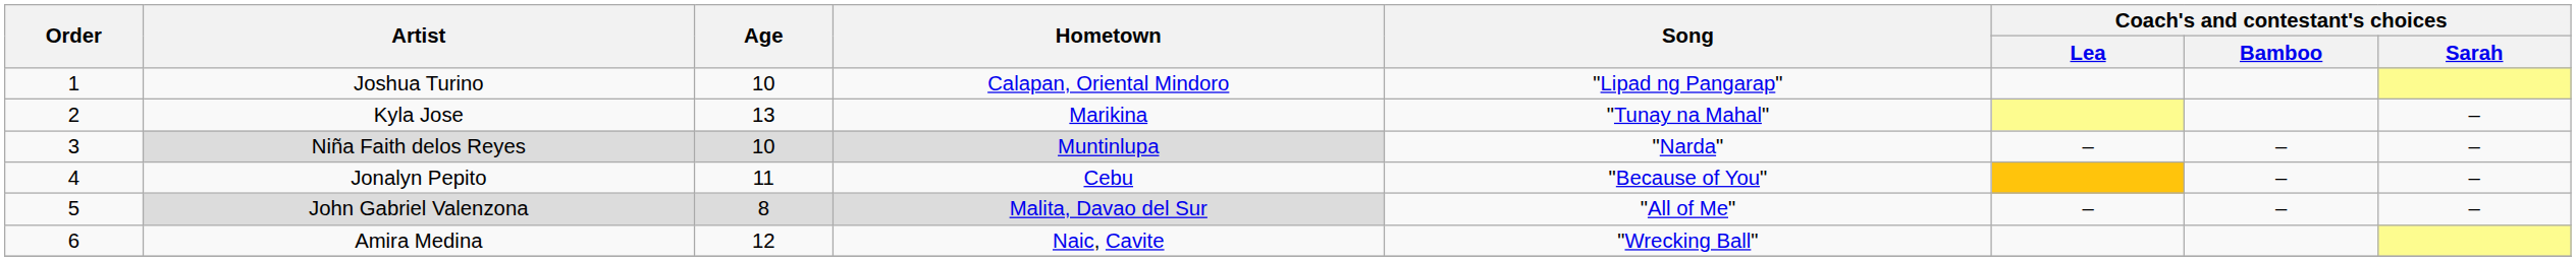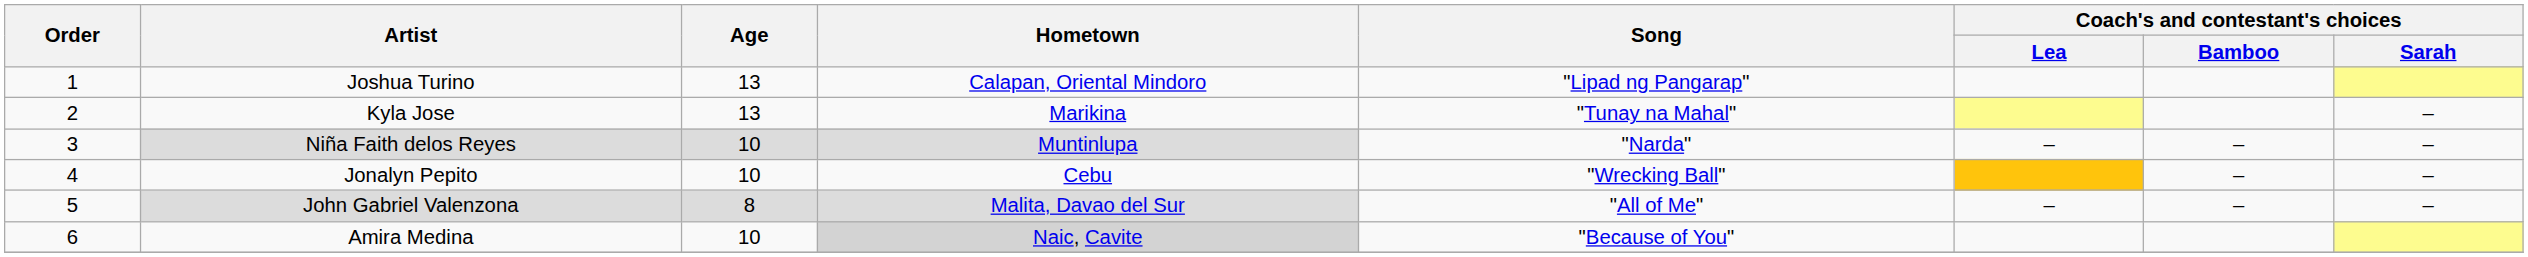Joshua Turino | Age: 10 -> 13
Jonalyn Pepito | Age: 11 -> 10
Jonalyn Pepito | Song: "Because of You" -> "Wrecking Ball"
Amira Medina | Age: 12 -> 10
Amira Medina | Hometown: no background -> lightgrey background
Amira Medina | Song: "Wrecking Ball" -> "Because of You"
